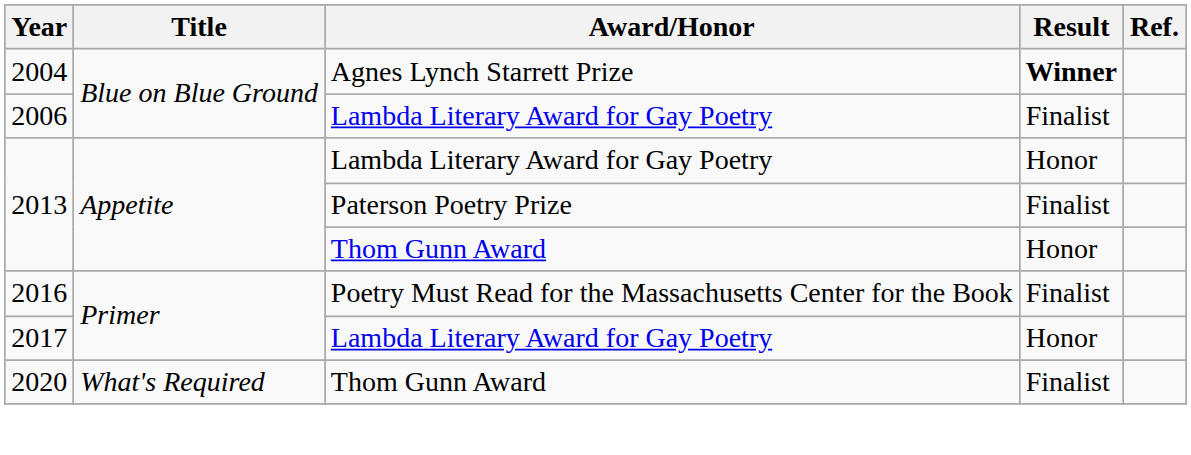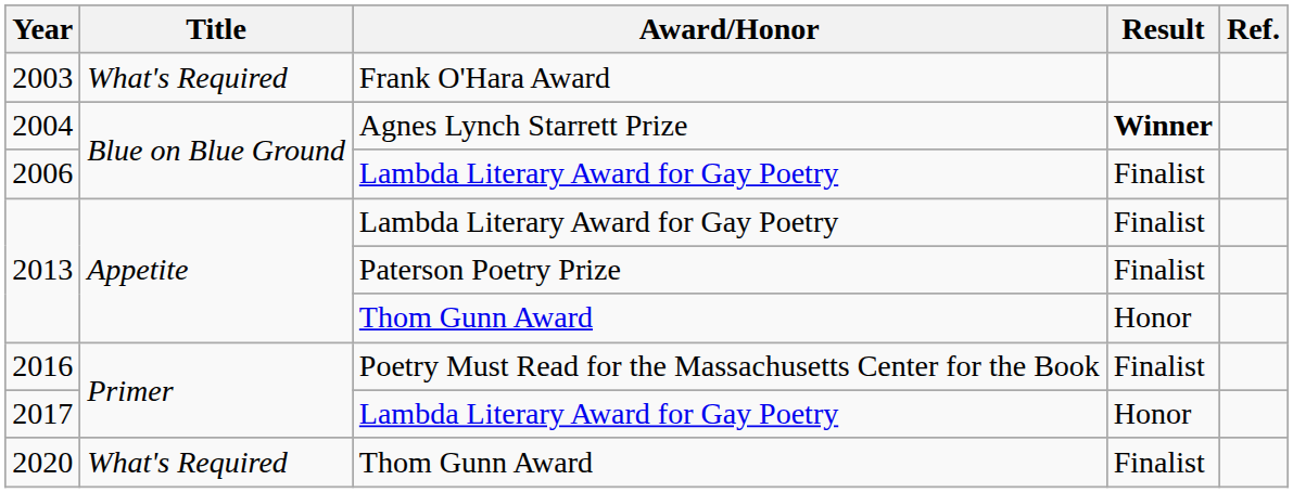+ row: 2003 | What's Required | Frank O'Hara Award
2013 / Lambda Literary Award for Gay Poetry | Result: Honor -> Finalist
